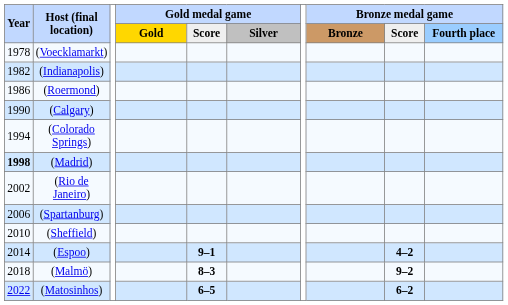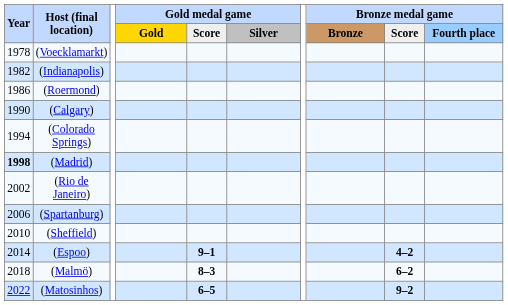(Malmö) | column 9: 9–2 -> 6–2
(Matosinhos) | column 9: 6–2 -> 9–2
